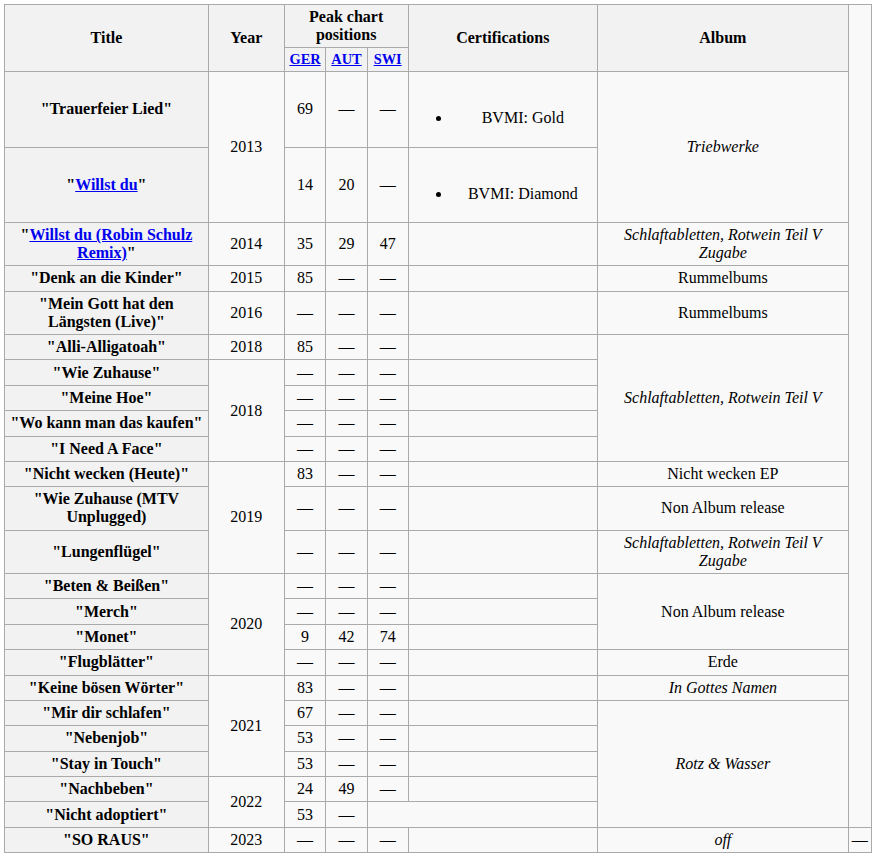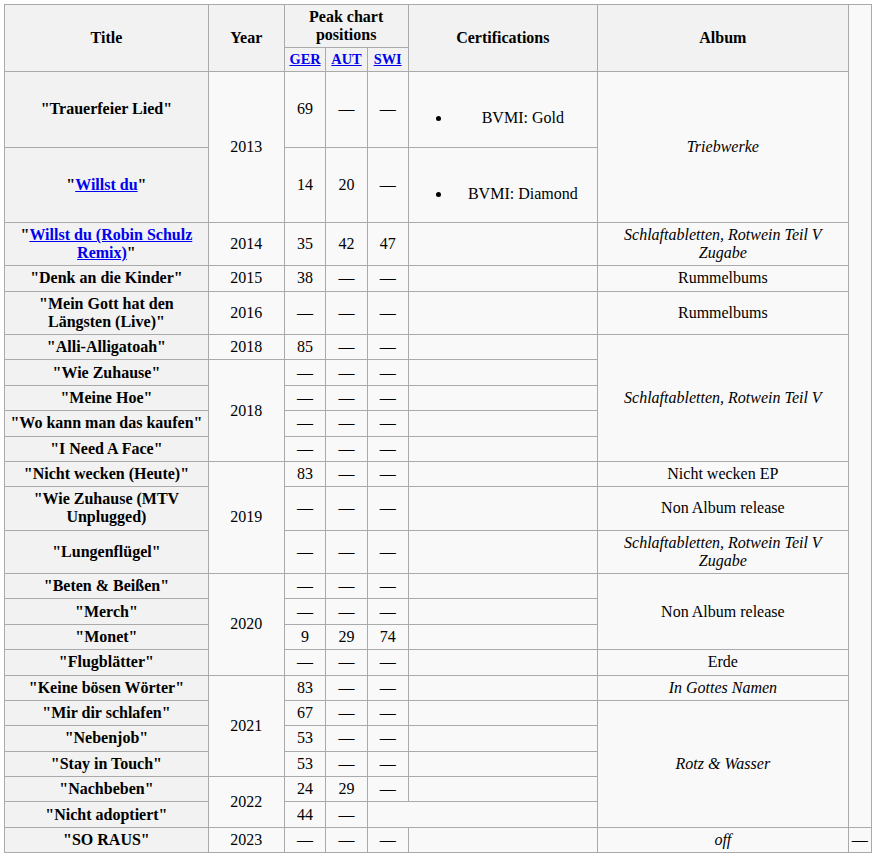"Willst du (Robin Schulz Remix)" | Peak chart positions / AUT: 29 -> 42
"Denk an die Kinder" | Peak chart positions / GER: 85 -> 38
"Monet" | Peak chart positions / AUT: 42 -> 29
"Nachbeben" | Peak chart positions / AUT: 49 -> 29
"Nicht adoptiert" | Peak chart positions / GER: 53 -> 44
